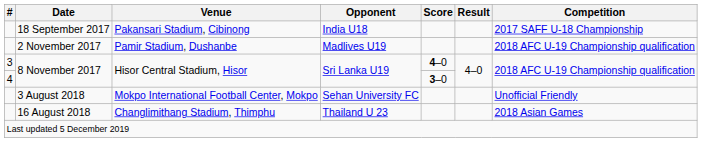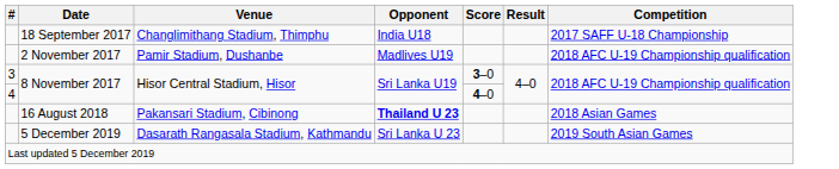18 September 2017 | Venue: Pakansari Stadium, Cibinong -> Changlimithang Stadium, Thimphu
3 / 8 November 2017 | Score: 4–0 -> 3–0
4 / 8 November 2017 | Score: 3–0 -> 4–0
- row: 3 August 2018 | Mokpo International Football Center, Mokpo | Sehan University FC | Unofficial Friendly
16 August 2018 | Venue: Changlimithang Stadium, Thimphu -> Pakansari Stadium, Cibinong
16 August 2018 | Opponent: normal -> bold
+ row: 5 December 2019 | Dasarath Rangasala Stadium, Kathmandu | Sri Lanka U 23 | 2019 South Asian Games
